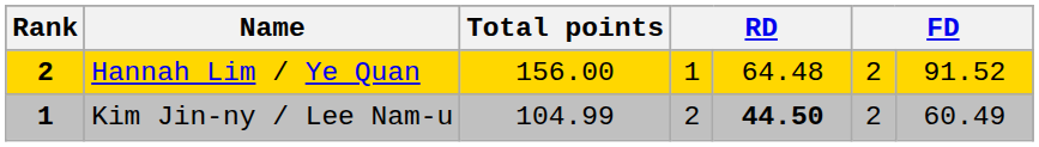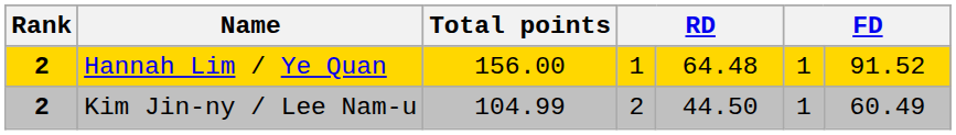Hannah Lim / Ye Quan | column 6: 2 -> 1
Kim Jin-ny / Lee Nam-u | Rank: 1 -> 2
Kim Jin-ny / Lee Nam-u | column 5: bold -> normal
Kim Jin-ny / Lee Nam-u | column 6: 2 -> 1
